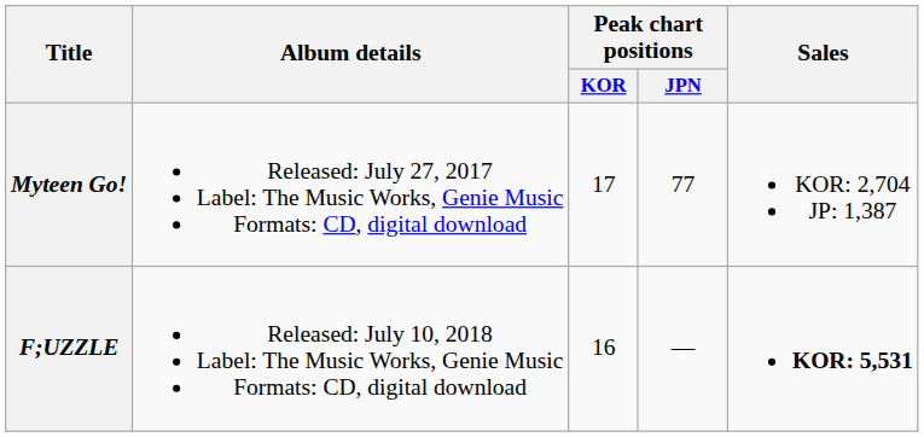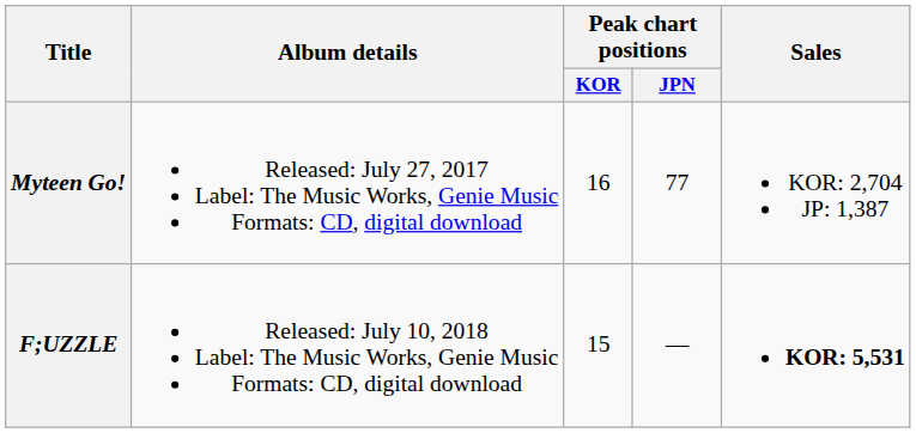Myteen Go! | Peak chart positions / KOR: 17 -> 16
F;UZZLE | Peak chart positions / KOR: 16 -> 15
